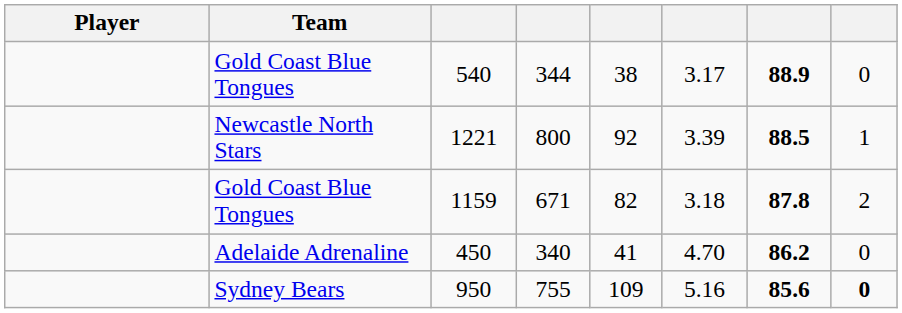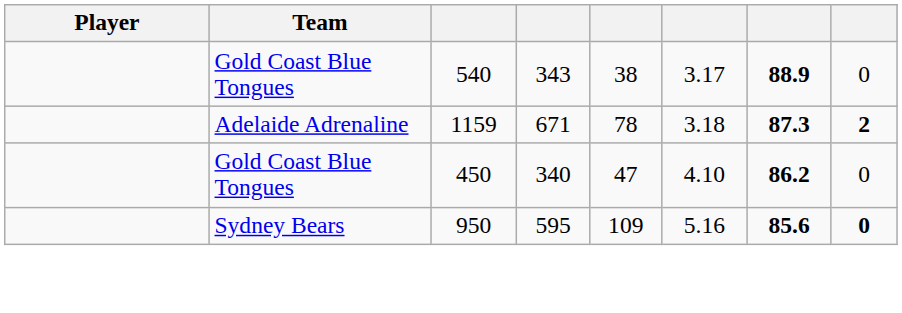540 | column 4: 344 -> 343
- row: Newcastle North Stars | 1221 | 800 | 92 | 3.39 | 88.5 | 1
1159 | Team: Gold Coast Blue Tongues -> Adelaide Adrenaline
1159 | column 5: 82 -> 78
1159 | column 7: 87.8 -> 87.3
1159 | column 8: normal -> bold
450 | Team: Adelaide Adrenaline -> Gold Coast Blue Tongues
450 | column 5: 41 -> 47
450 | column 6: 4.70 -> 4.10
950 | column 4: 755 -> 595
